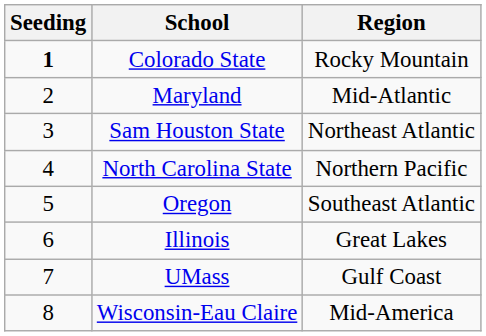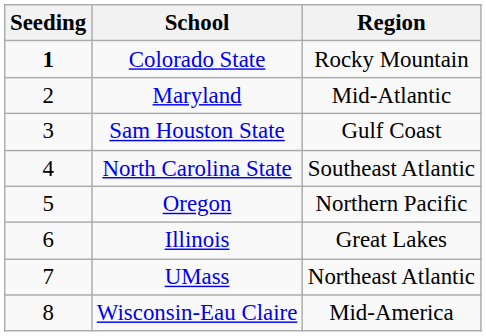Sam Houston State | Region: Northeast Atlantic -> Gulf Coast
North Carolina State | Region: Northern Pacific -> Southeast Atlantic
Oregon | Region: Southeast Atlantic -> Northern Pacific
UMass | Region: Gulf Coast -> Northeast Atlantic
